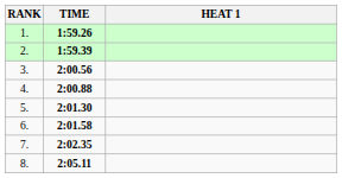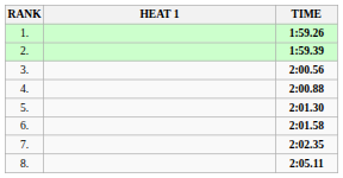columns swapped: HEAT 1 <-> TIME
